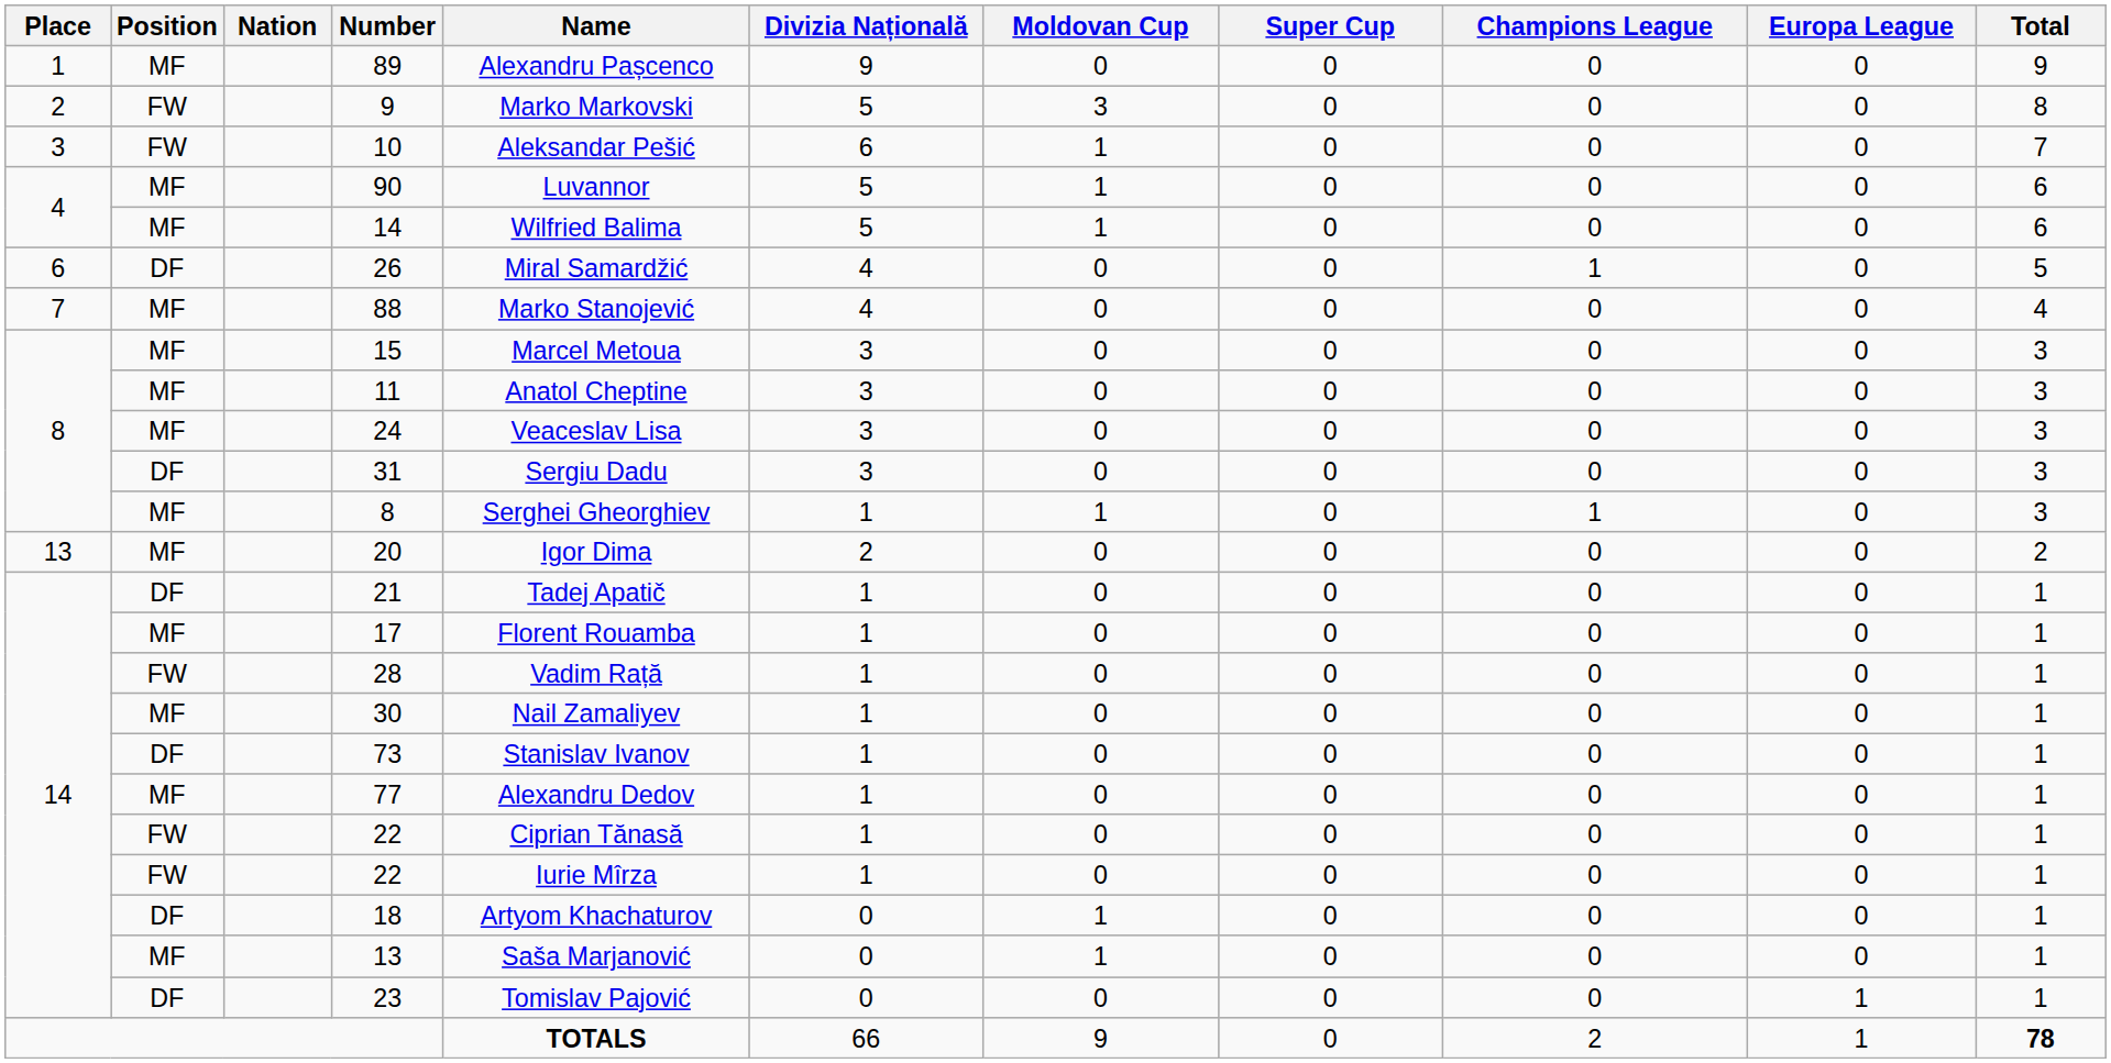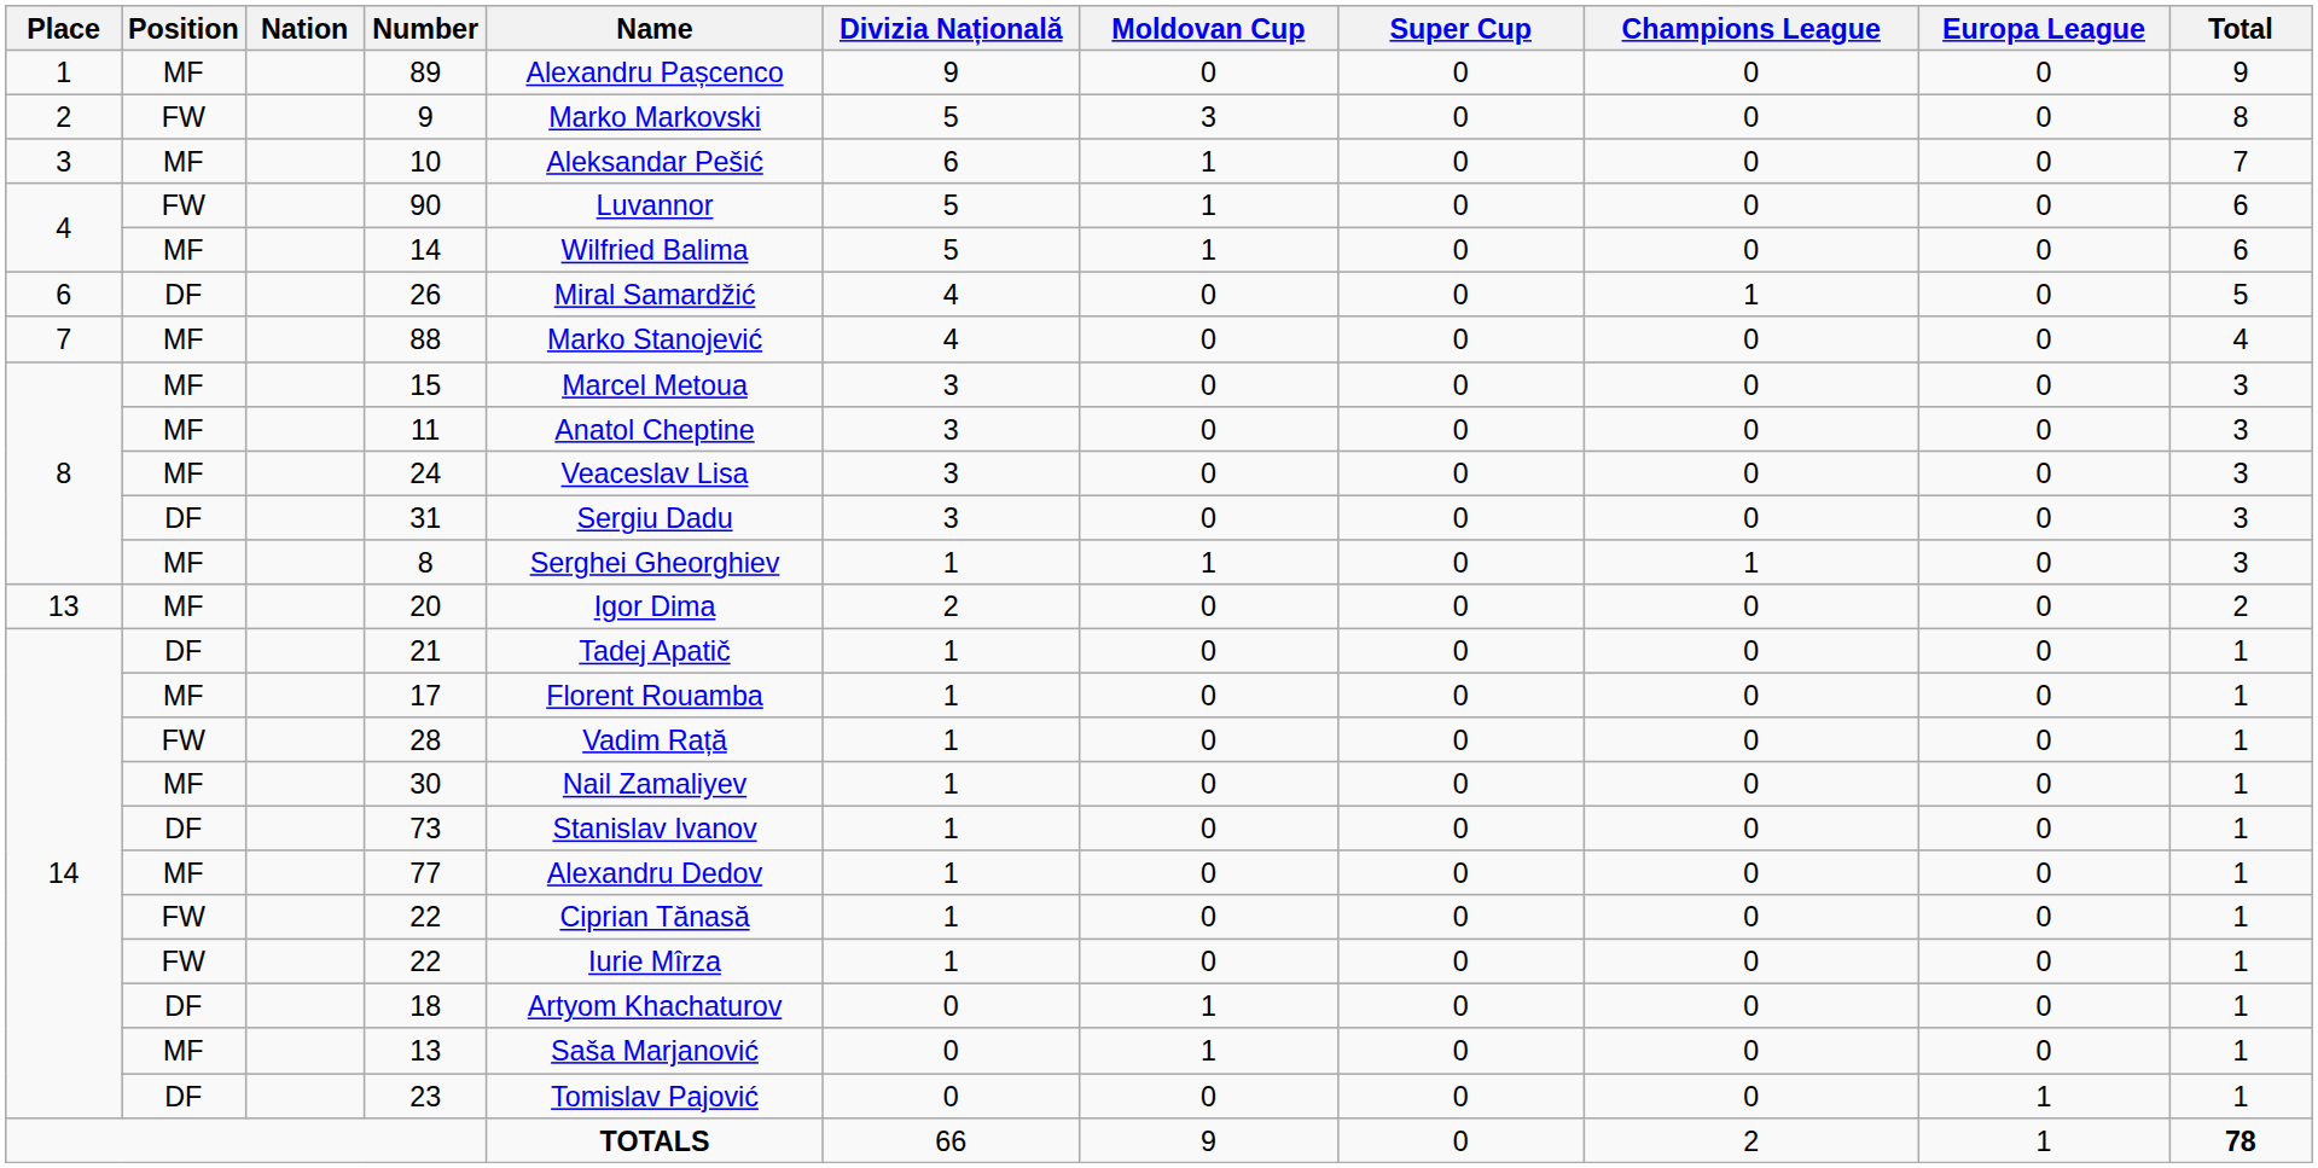10 | Position: FW -> MF
90 | Position: MF -> FW
